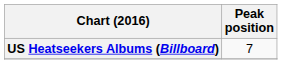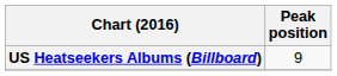US Heatseekers Albums (Billboard) | Peak position: 7 -> 9
